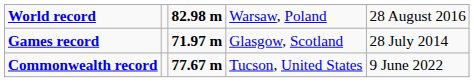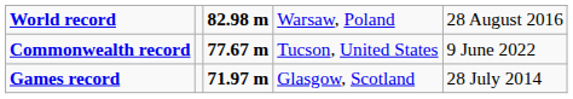rows swapped: Commonwealth record <-> Games record
